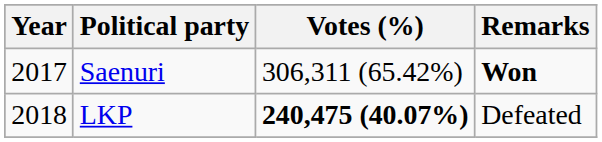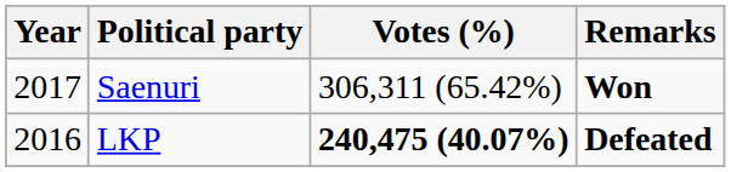LKP | Year: 2018 -> 2016
LKP | Remarks: normal -> bold
